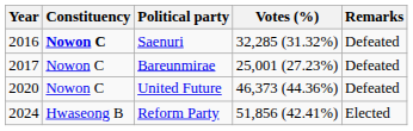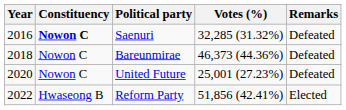Bareunmirae | Year: 2017 -> 2018
Bareunmirae | Votes (%): 25,001 (27.23%) -> 46,373 (44.36%)
United Future | Votes (%): 46,373 (44.36%) -> 25,001 (27.23%)
Reform Party | Year: 2024 -> 2022
